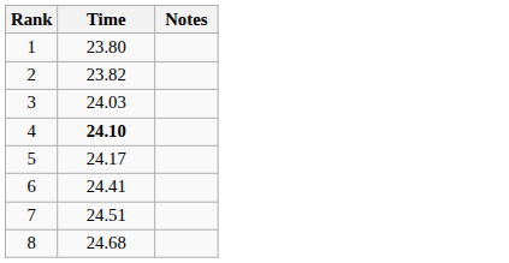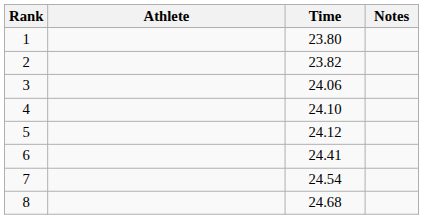+ column: Athlete
3 | Time: 24.03 -> 24.06
4 | Time: bold -> normal
5 | Time: 24.17 -> 24.12
7 | Time: 24.51 -> 24.54
